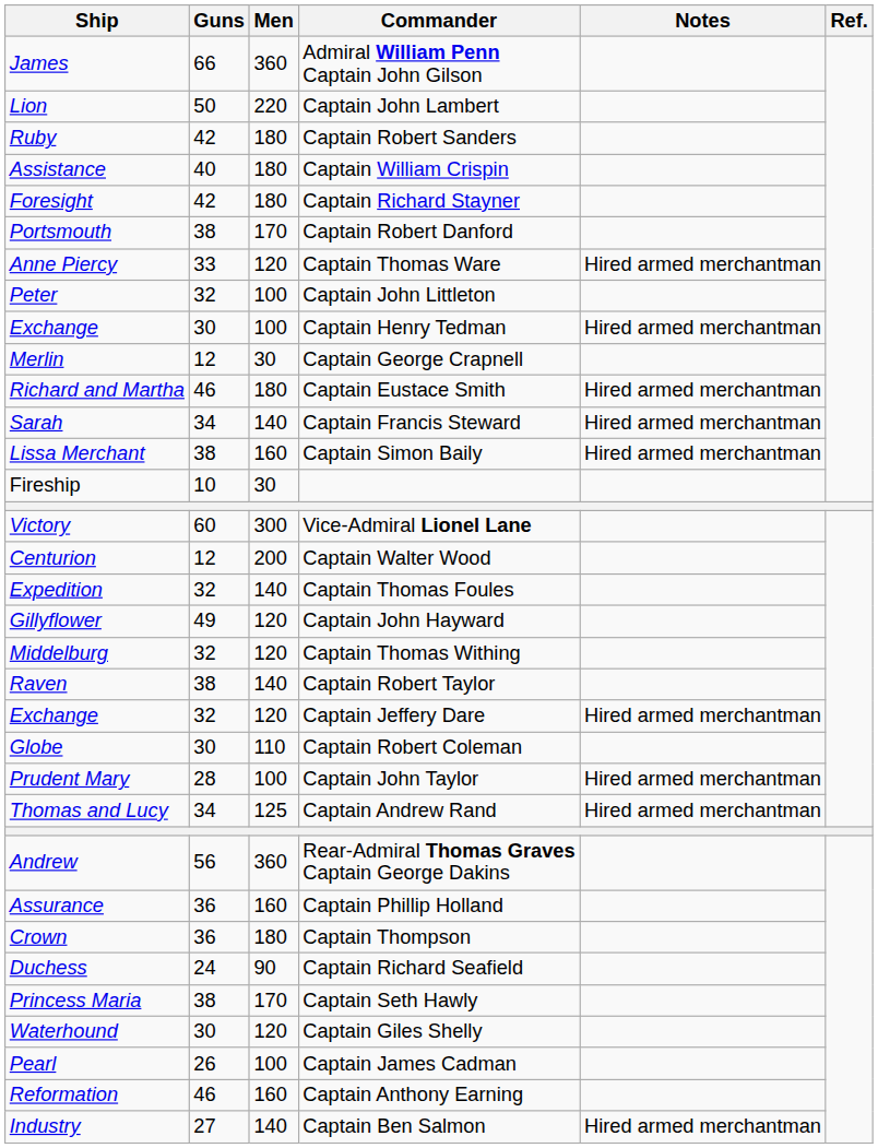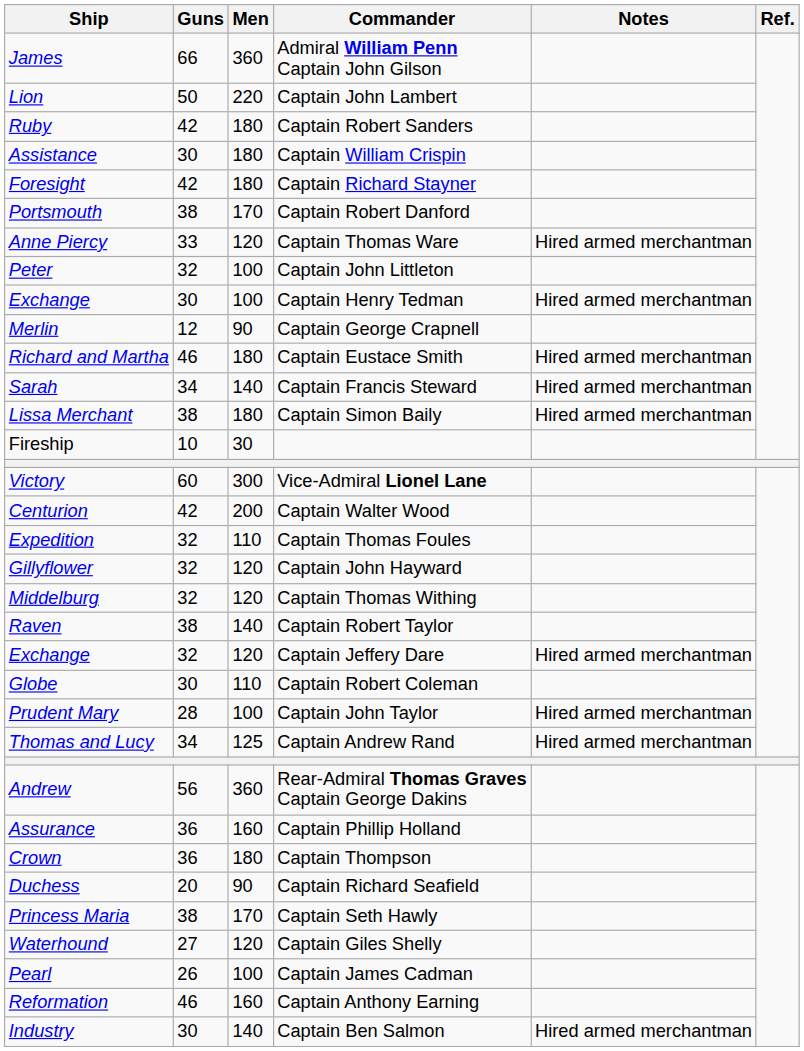Captain William Crispin | Guns: 40 -> 30
Captain George Crapnell | Men: 30 -> 90
Captain Simon Baily | Men: 160 -> 180
Captain Walter Wood | Guns: 12 -> 42
Captain Thomas Foules | Men: 140 -> 110
Captain John Hayward | Guns: 49 -> 32
Captain Richard Seafield | Guns: 24 -> 20
Captain Giles Shelly | Guns: 30 -> 27
Captain Ben Salmon | Guns: 27 -> 30
